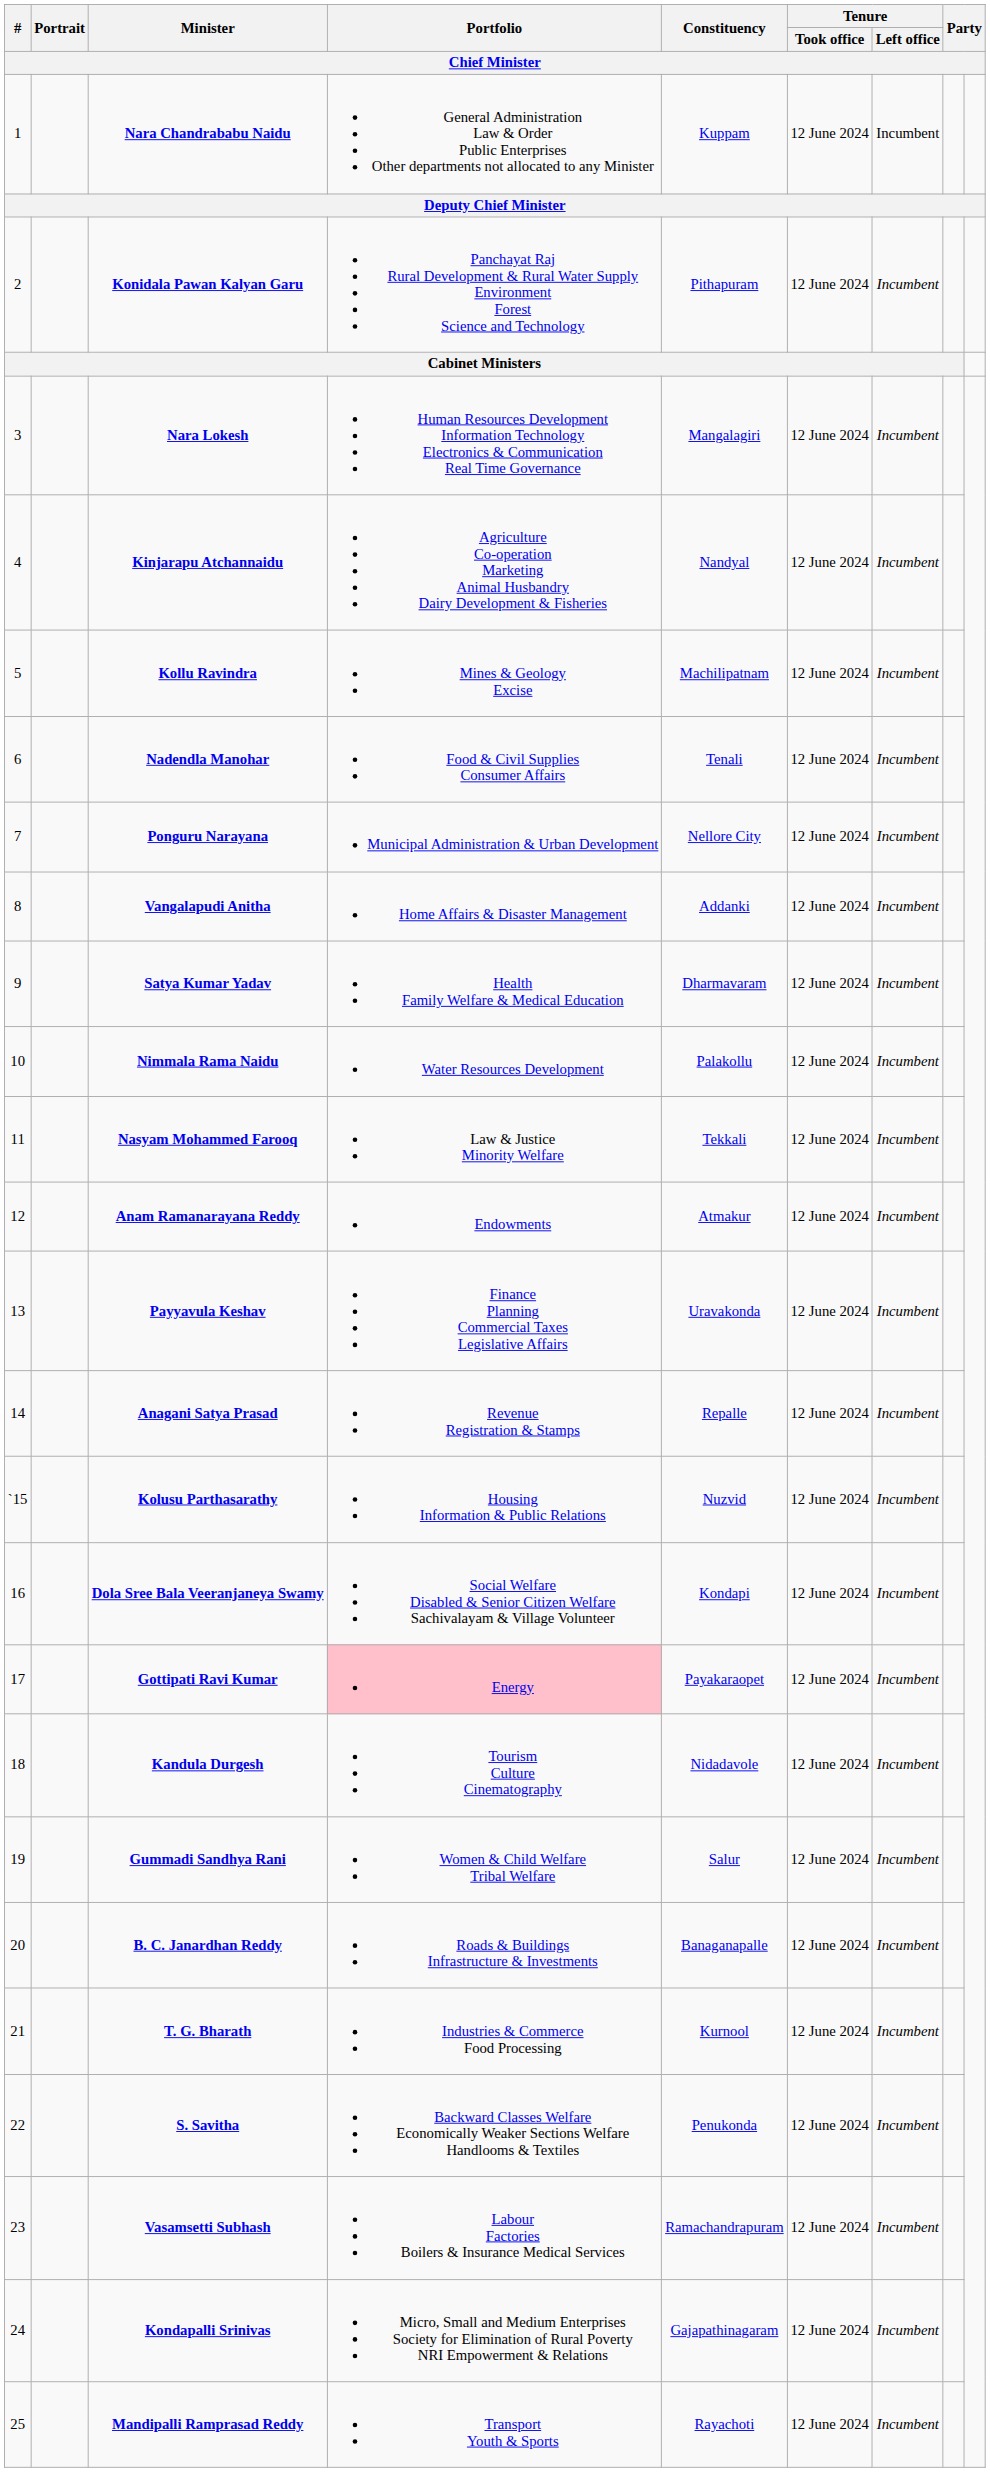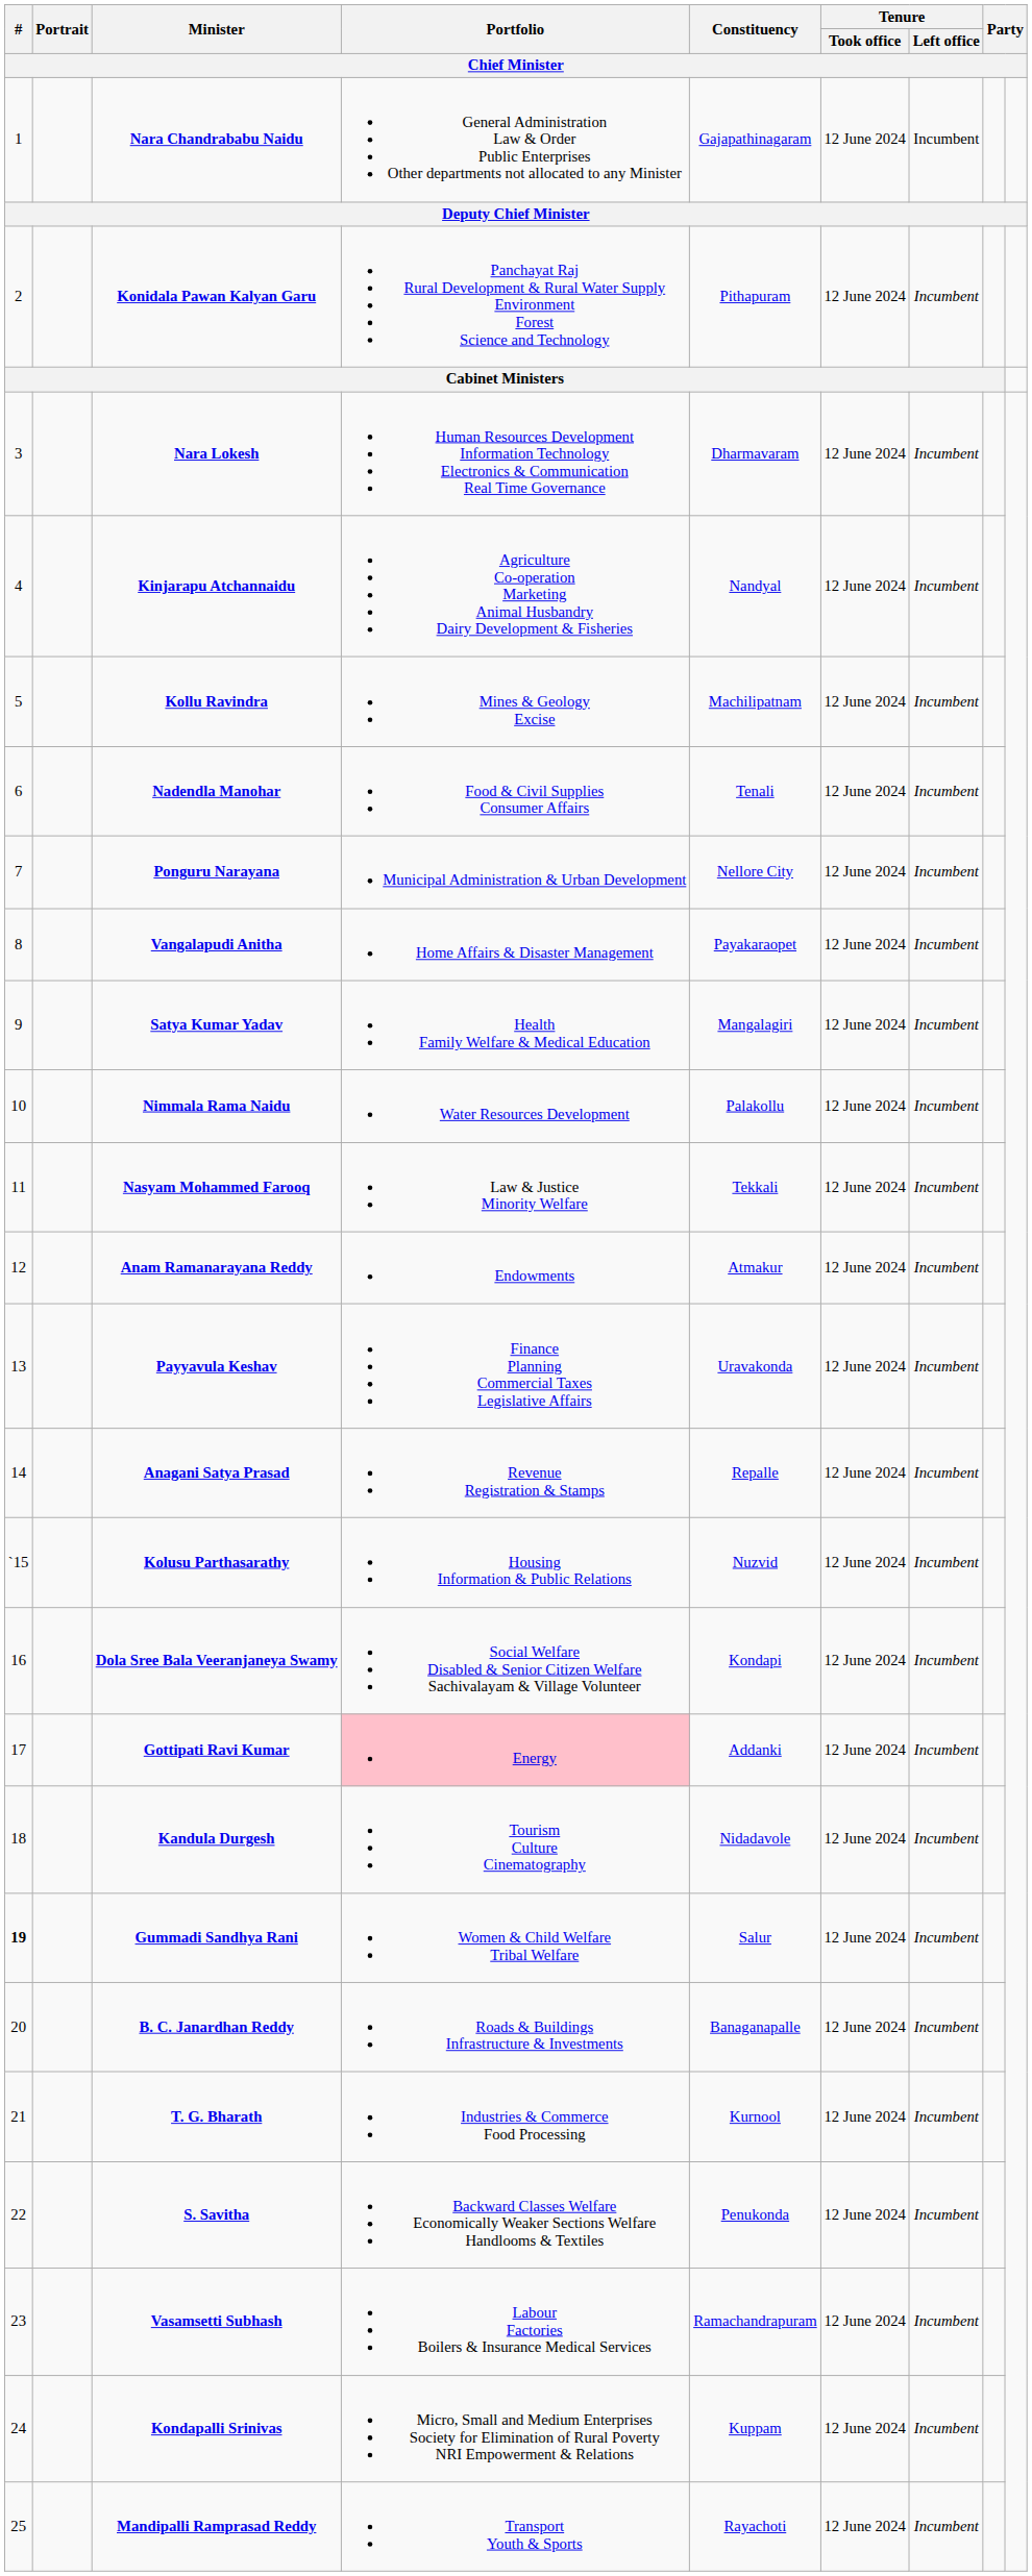Nara Chandrababu Naidu | Constituency: Kuppam -> Gajapathinagaram
Nara Lokesh | Constituency: Mangalagiri -> Dharmavaram
Vangalapudi Anitha | Constituency: Addanki -> Payakaraopet
Satya Kumar Yadav | Constituency: Dharmavaram -> Mangalagiri
Gottipati Ravi Kumar | Constituency: Payakaraopet -> Addanki
Gummadi Sandhya Rani | #: normal -> bold
Kondapalli Srinivas | Constituency: Gajapathinagaram -> Kuppam
